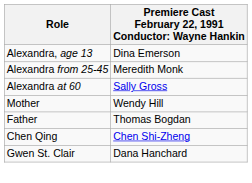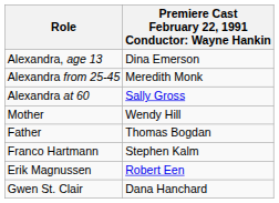- row: Chen Qing | Chen Shi-Zheng
+ row: Franco Hartmann | Stephen Kalm
+ row: Erik Magnussen | Robert Een
